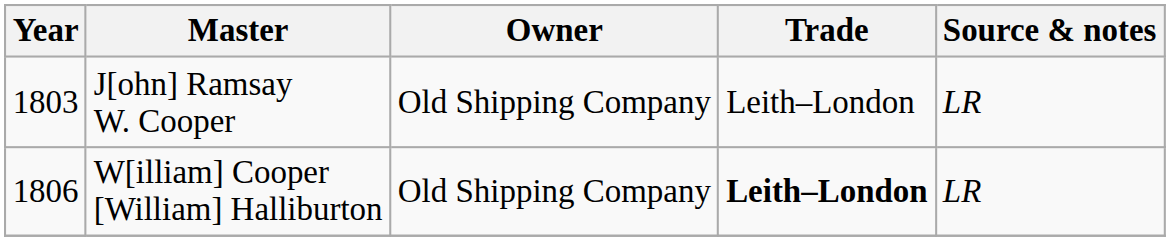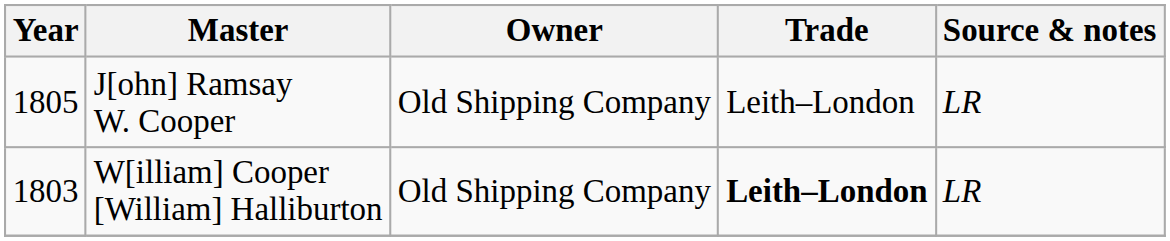J[ohn] Ramsay W. Cooper | Year: 1803 -> 1805
W[illiam] Cooper [William] Halliburton | Year: 1806 -> 1803
